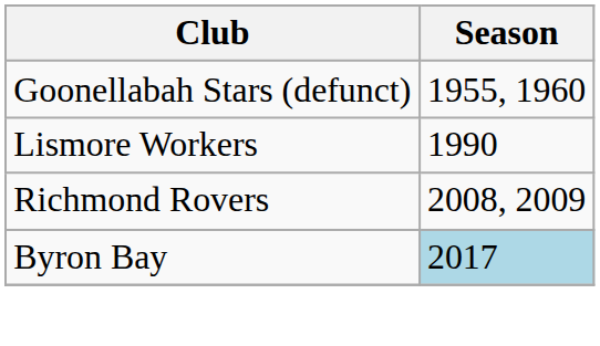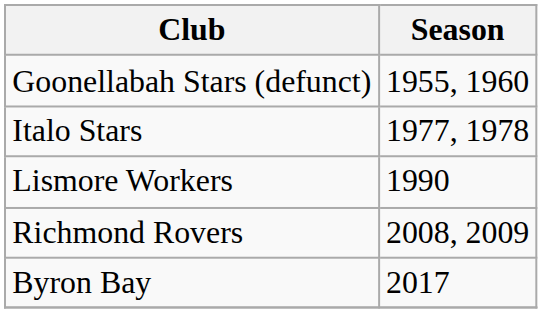+ row: Italo Stars | 1977, 1978
Byron Bay | Season: lightblue background -> no background
